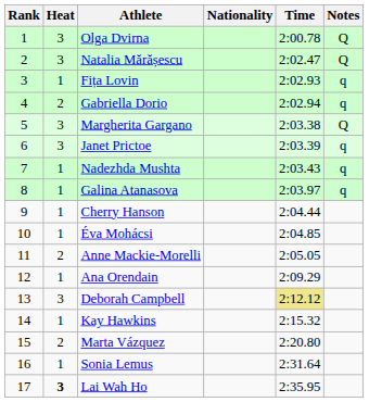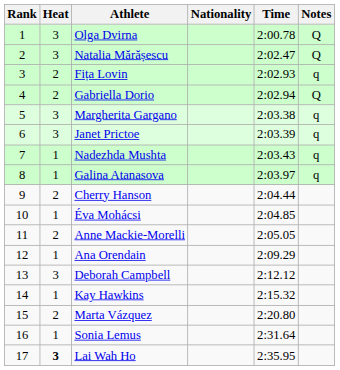Fița Lovin | Heat: 1 -> 2
Gabriella Dorio | Notes: q -> Q
Margherita Gargano | Notes: Q -> q
Cherry Hanson | Heat: 1 -> 2
Deborah Campbell | Time: khaki background -> no background
